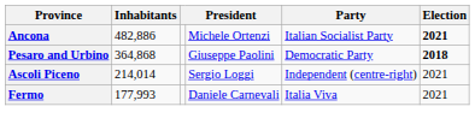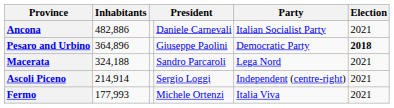Ancona | column 4: Michele Ortenzi -> Daniele Carnevali
Ancona | Election: bold -> normal
Pesaro and Urbino | Inhabitants: 364,868 -> 364,896
+ row: Macerata | 324,188 | Sandro Parcaroli | Lega Nord | 2021
Ascoli Piceno | Inhabitants: 214,014 -> 214,914
Fermo | column 4: Daniele Carnevali -> Michele Ortenzi
